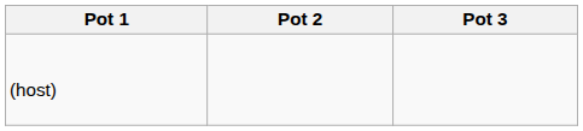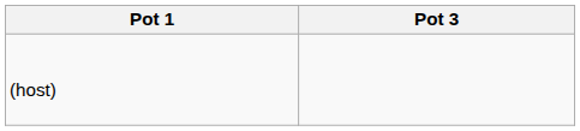- column: Pot 2
